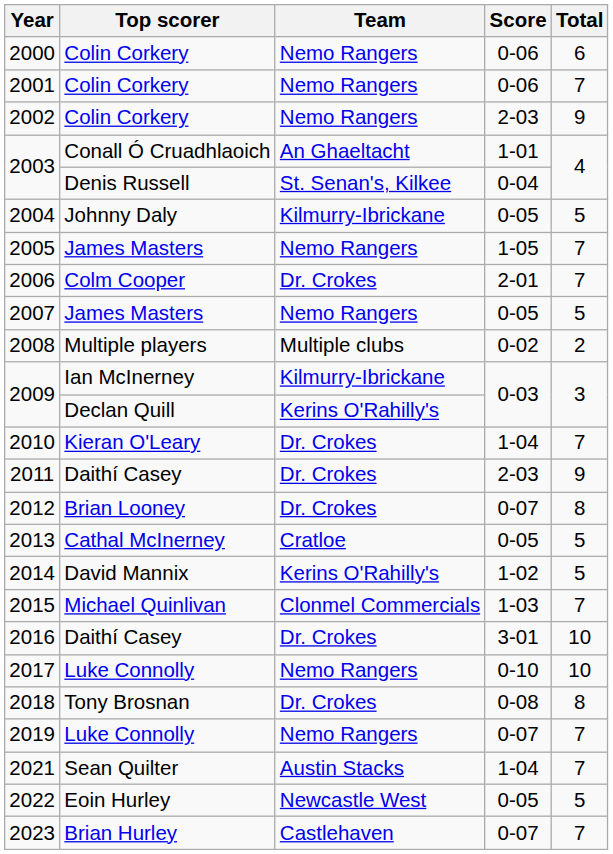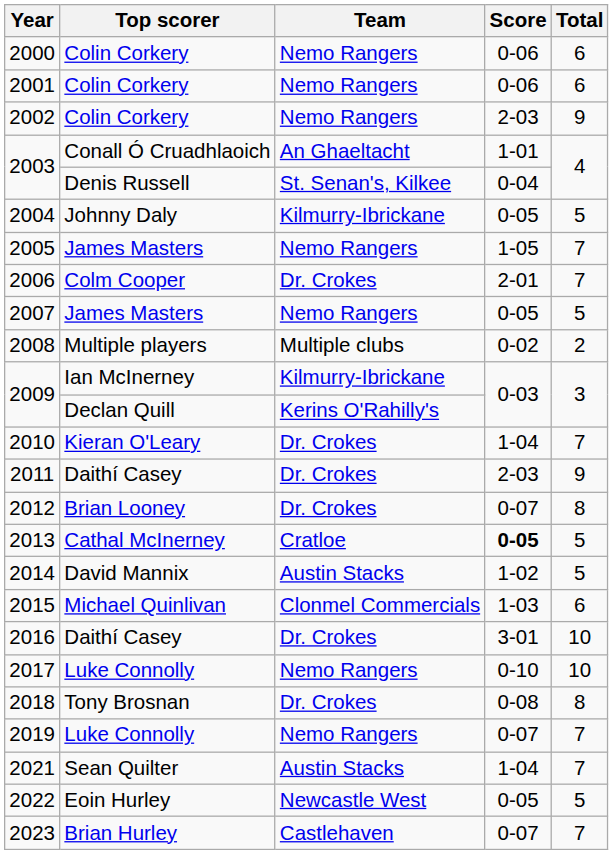2001 | Total: 7 -> 6
2013 | Score: normal -> bold
2014 | Team: Kerins O'Rahilly's -> Austin Stacks
2015 | Total: 7 -> 6
